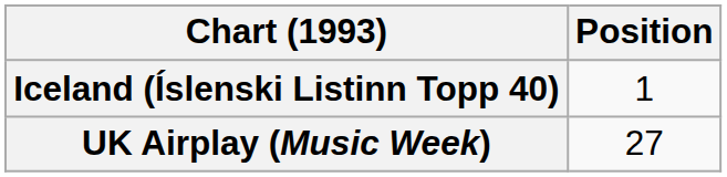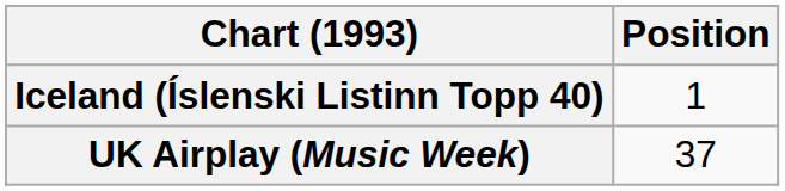UK Airplay (Music Week) | Position: 27 -> 37
